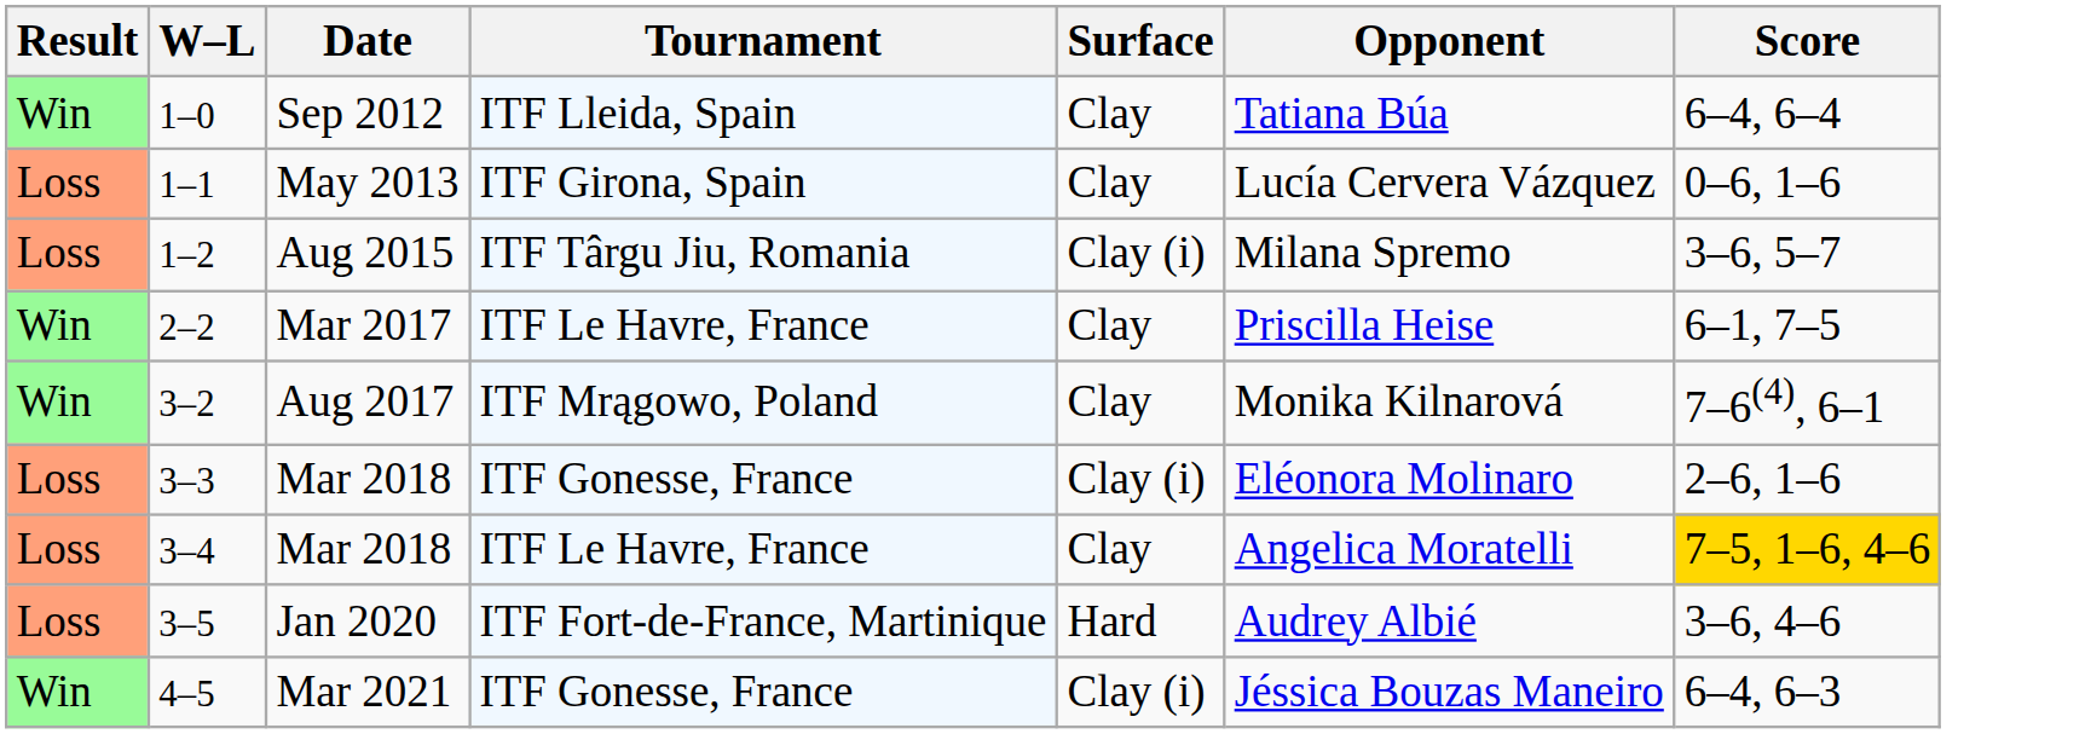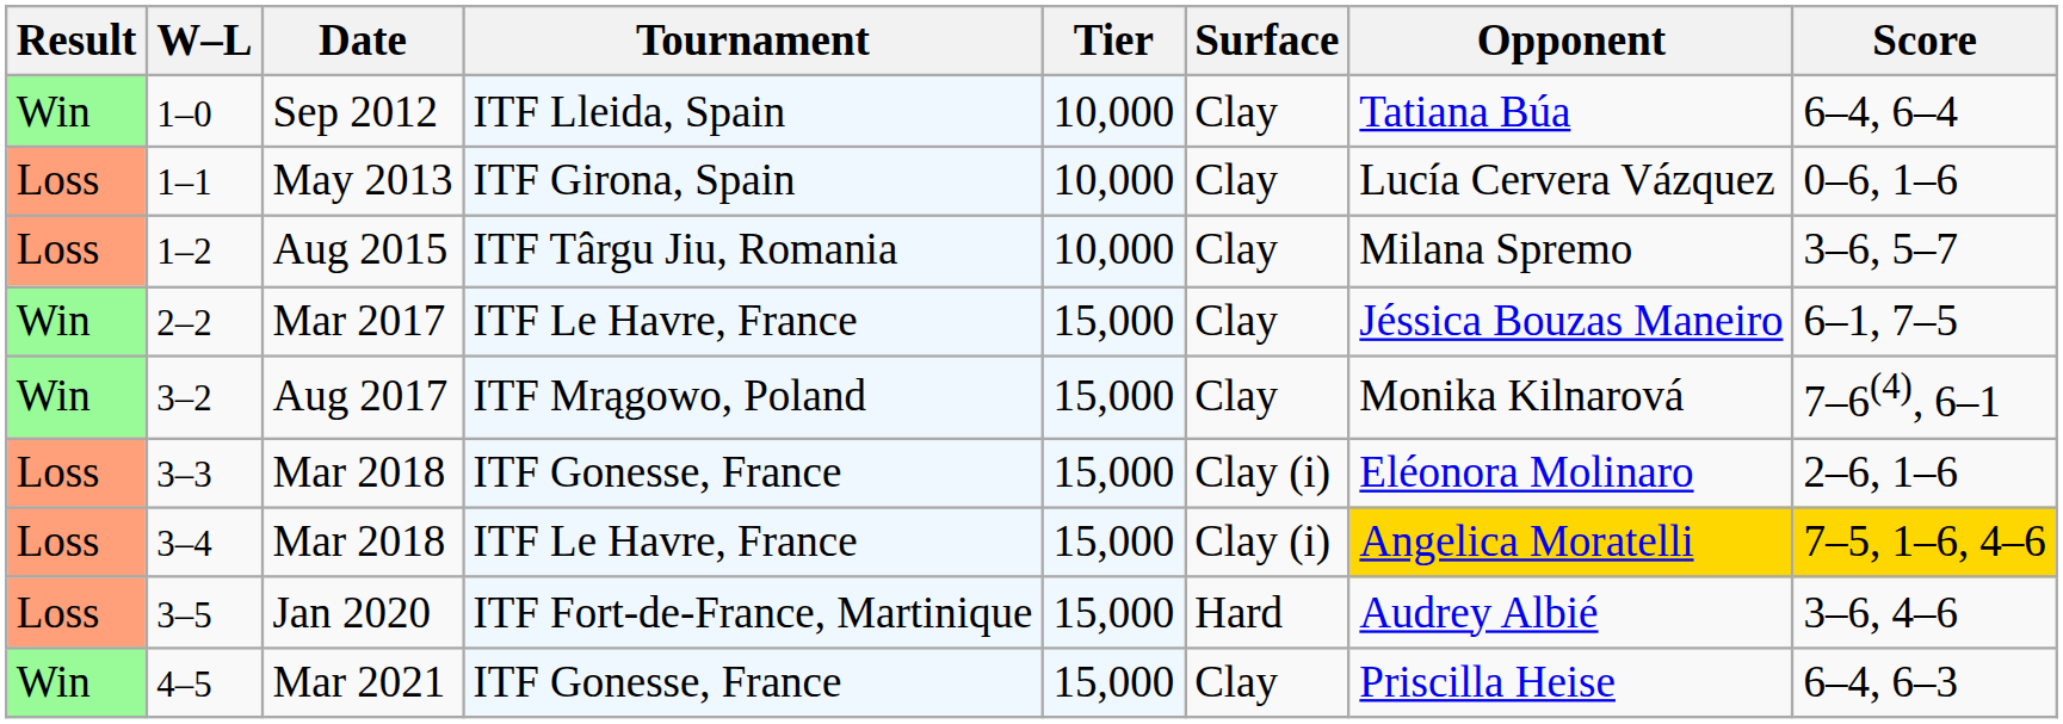+ column: Tier | 10,000 | 10,000 | 10,000 | 15,000 | 15,000 | 15,000 | 15,000 | 15,000 | 15,000
1–2 | Surface: Clay (i) -> Clay
2–2 | Opponent: Priscilla Heise -> Jéssica Bouzas Maneiro
3–4 | Surface: Clay -> Clay (i)
3–4 | Opponent: no background -> gold background
4–5 | Surface: Clay (i) -> Clay
4–5 | Opponent: Jéssica Bouzas Maneiro -> Priscilla Heise
